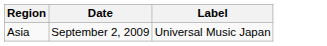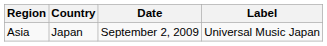+ column: Country | Japan
